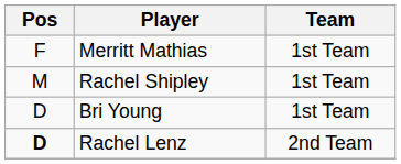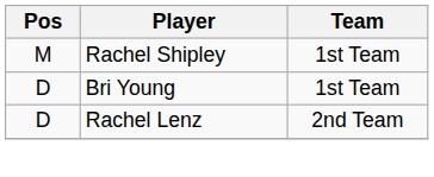- row: F | Merritt Mathias | 1st Team
Rachel Lenz | Pos: bold -> normal
